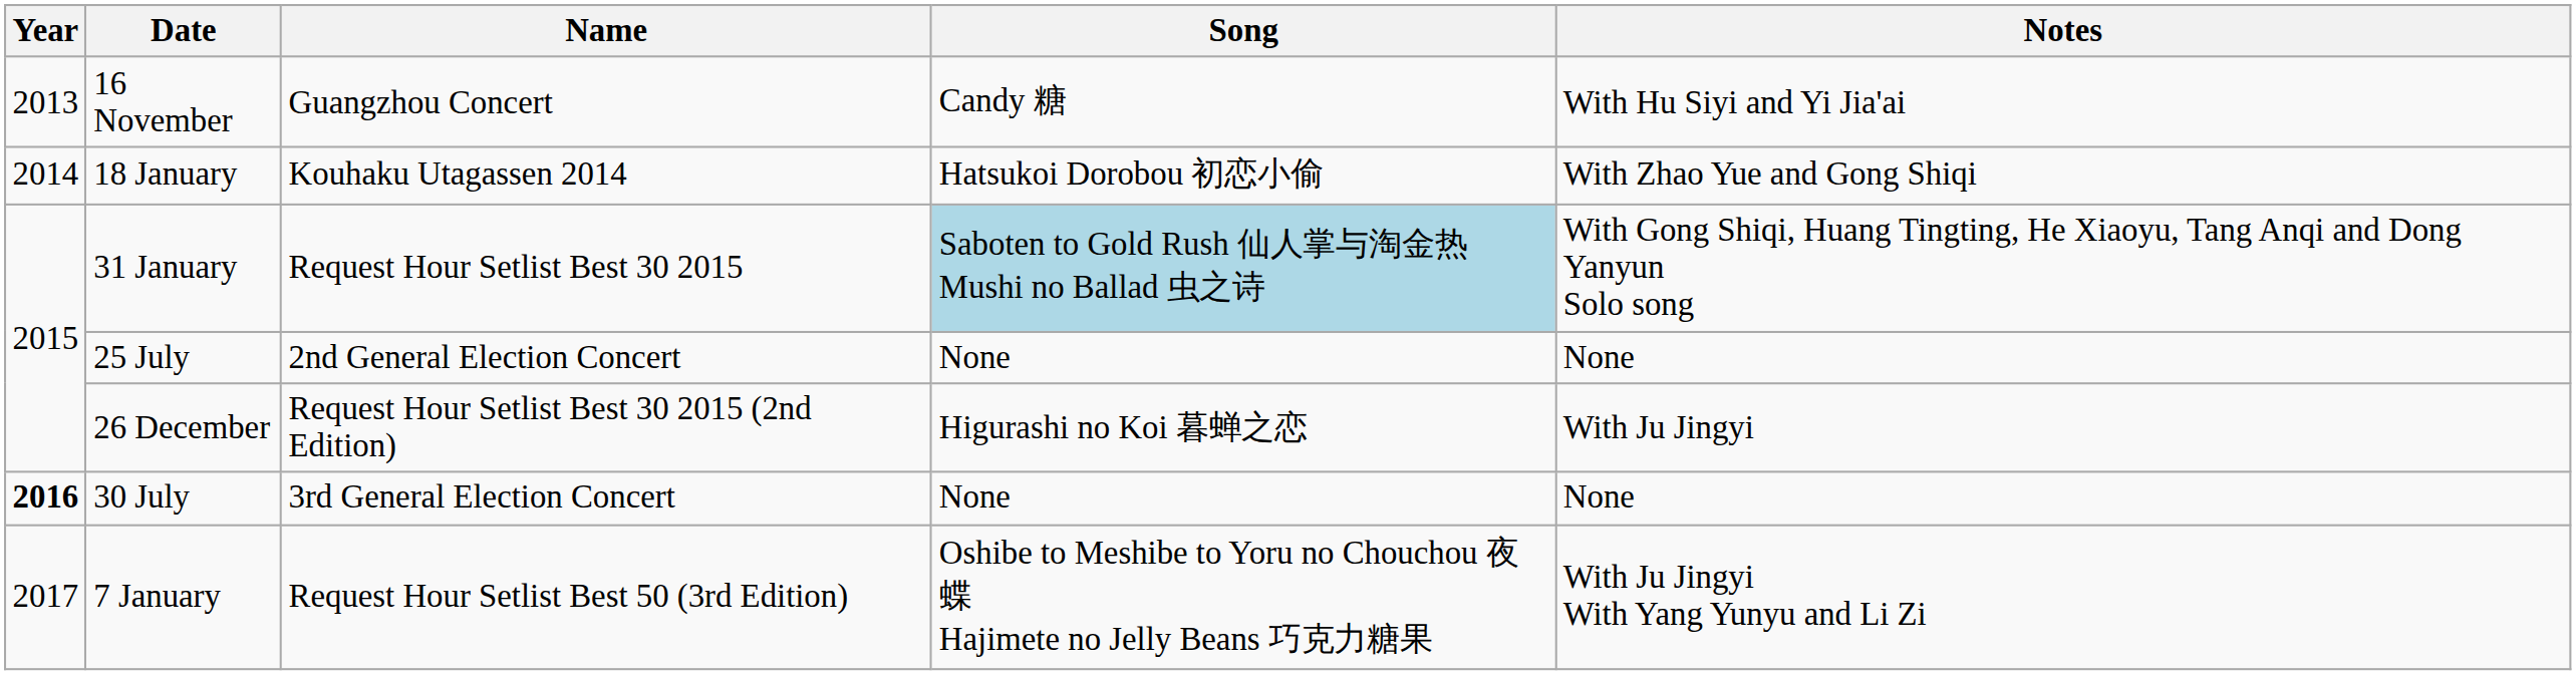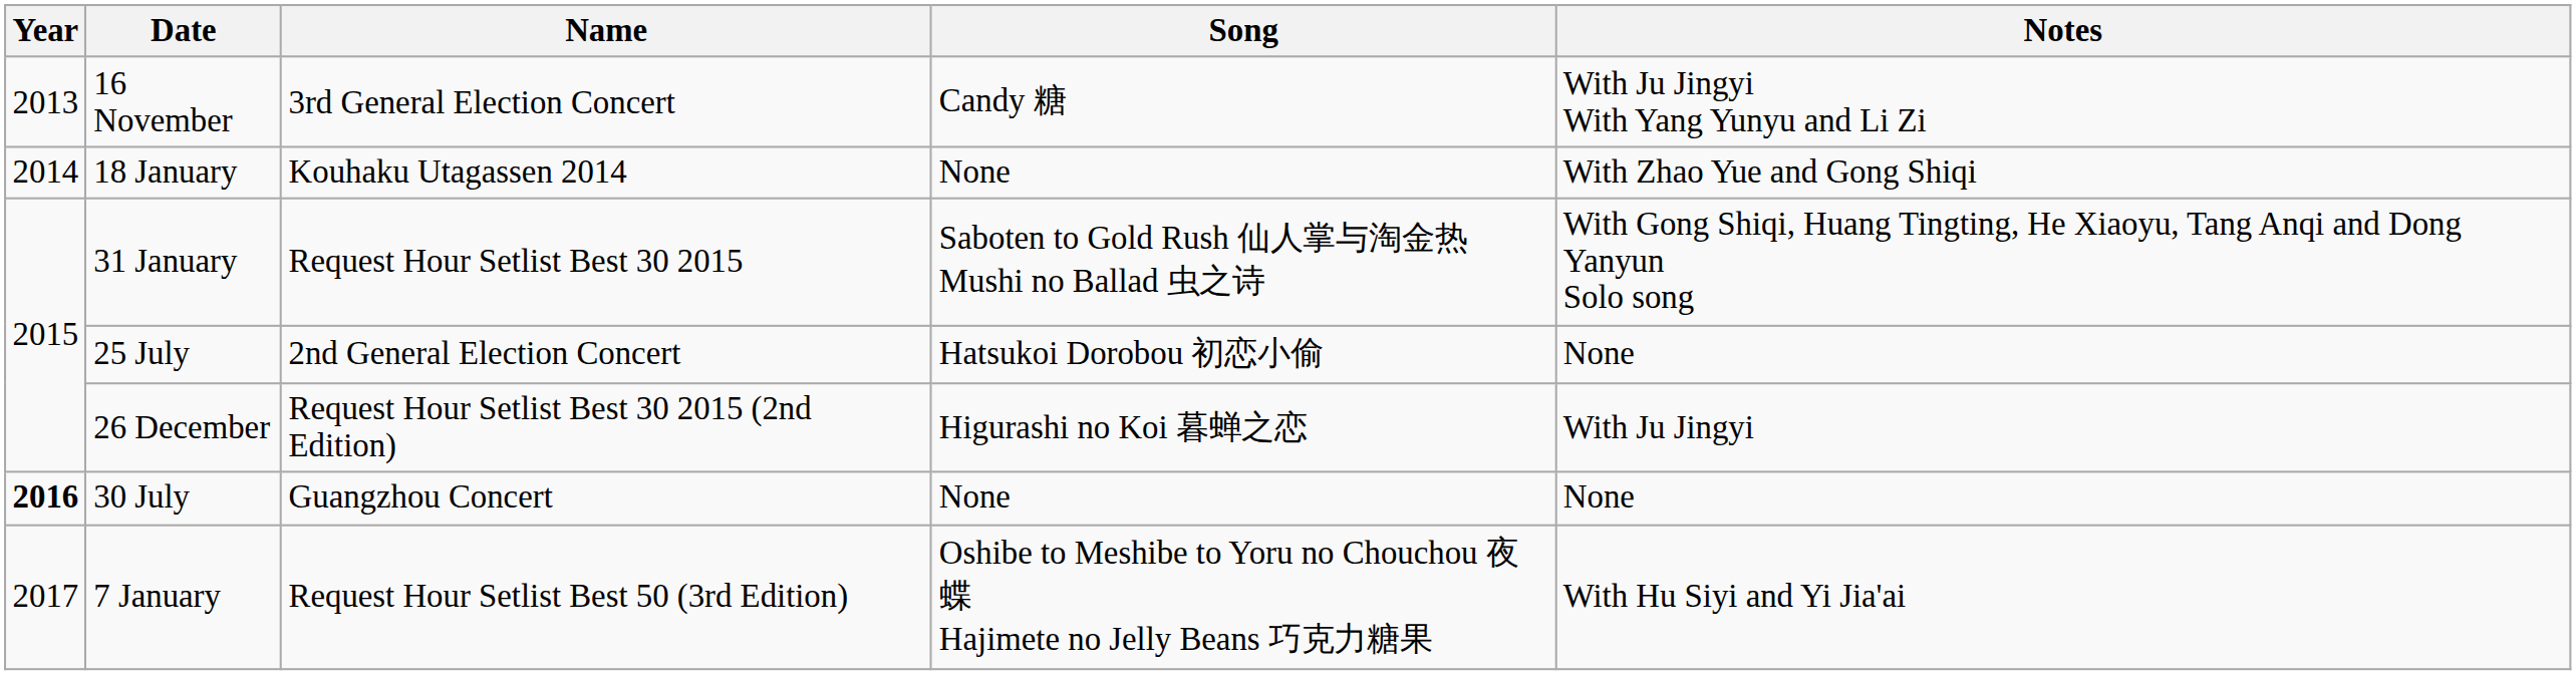16 November | Name: Guangzhou Concert -> 3rd General Election Concert
16 November | Notes: With Hu Siyi and Yi Jia'ai -> With Ju Jingyi With Yang Yunyu and Li Zi
18 January | Song: Hatsukoi Dorobou 初恋小偷 -> None
31 January | Song: lightblue background -> no background
25 July | Song: None -> Hatsukoi Dorobou 初恋小偷
30 July | Name: 3rd General Election Concert -> Guangzhou Concert
7 January | Notes: With Ju Jingyi With Yang Yunyu and Li Zi -> With Hu Siyi and Yi Jia'ai
